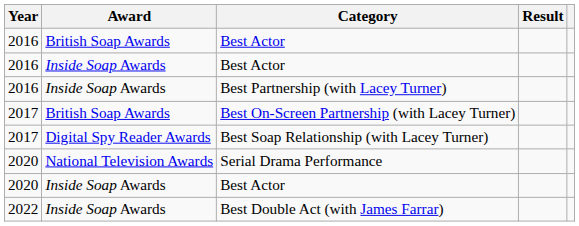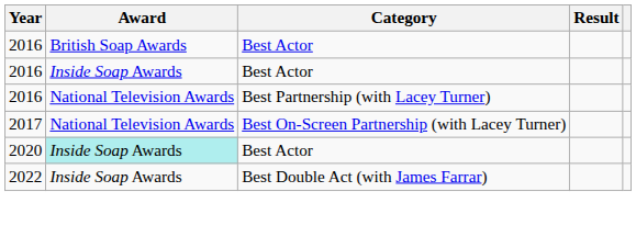Best Partnership (with Lacey Turner) | Award: Inside Soap Awards -> National Television Awards
Best On-Screen Partnership (with Lacey Turner) | Award: British Soap Awards -> National Television Awards
- row: 2017 | Digital Spy Reader Awards | Best Soap Relationship (with Lacey Turner)
- row: 2020 | National Television Awards | Serial Drama Performance
2020 / Best Actor | Award: no background -> paleturquoise background
